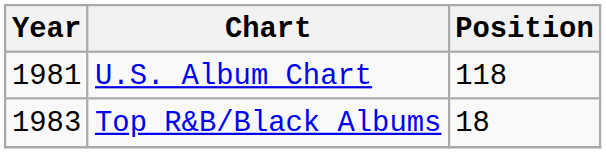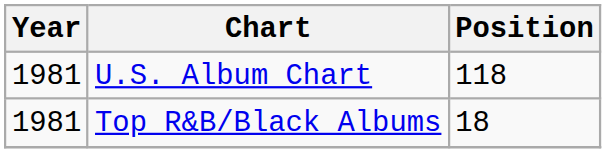Top R&B/Black Albums | Year: 1983 -> 1981
